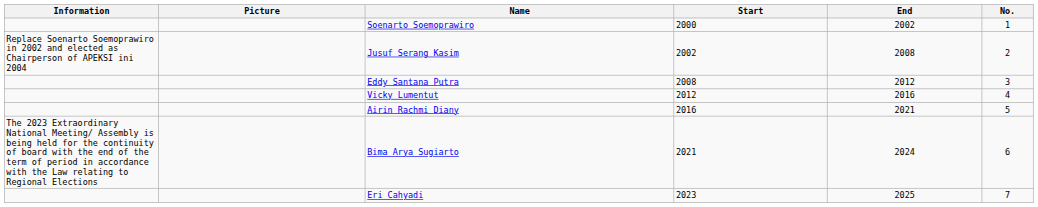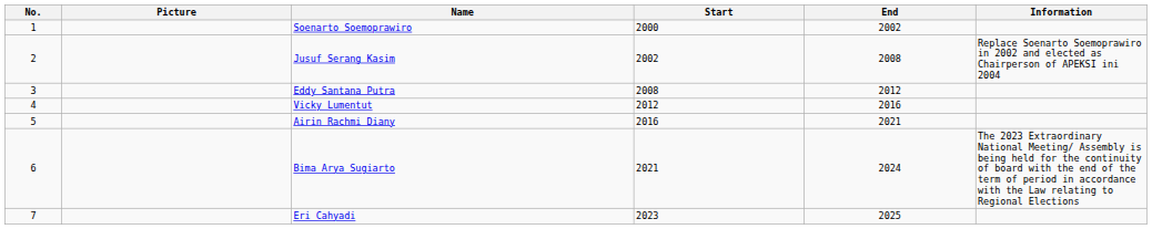columns swapped: No. <-> Information
